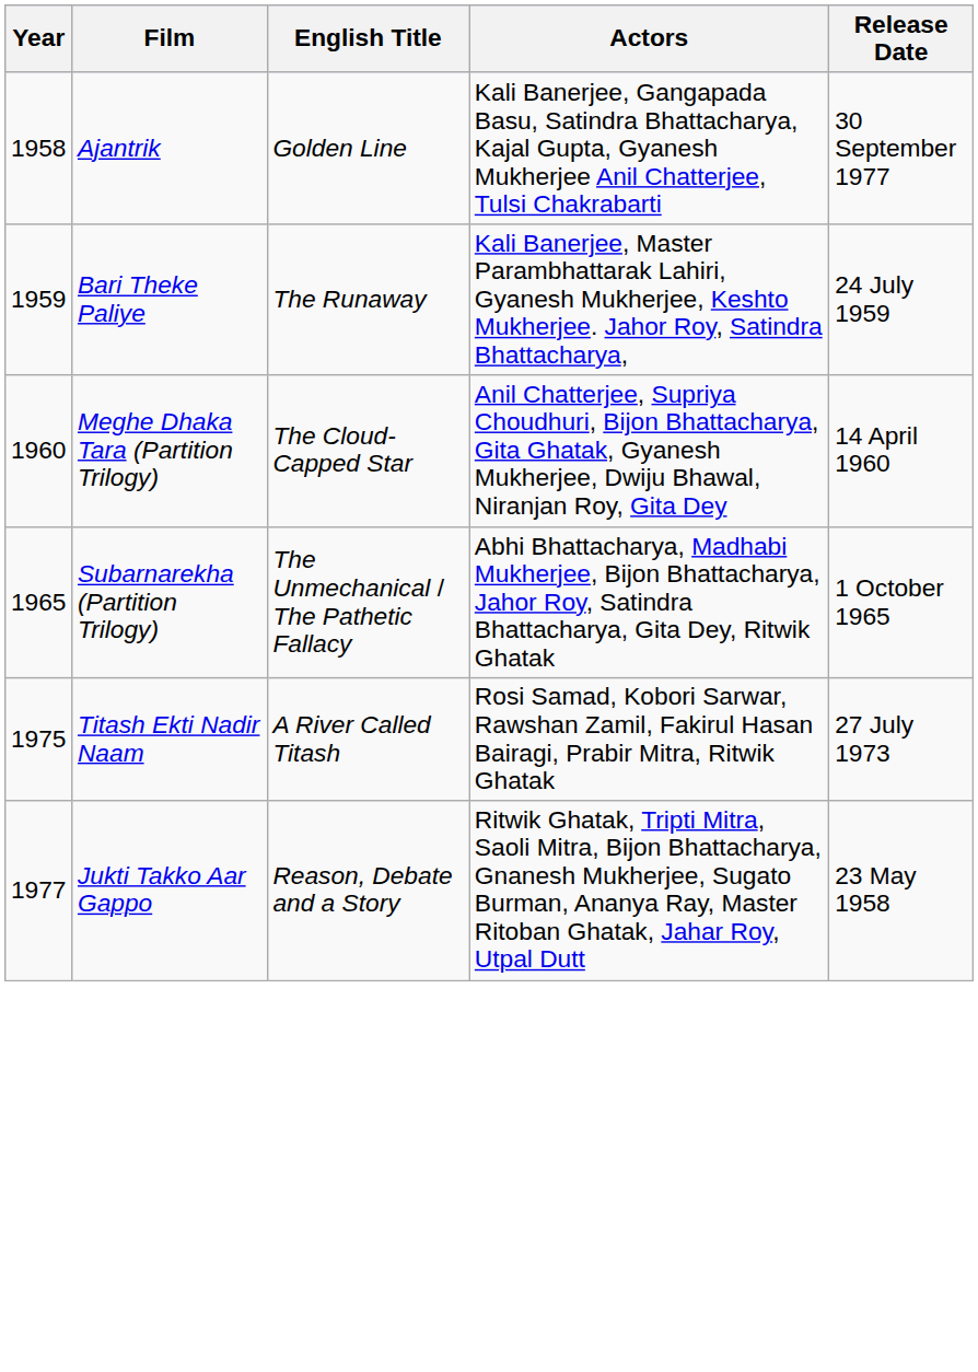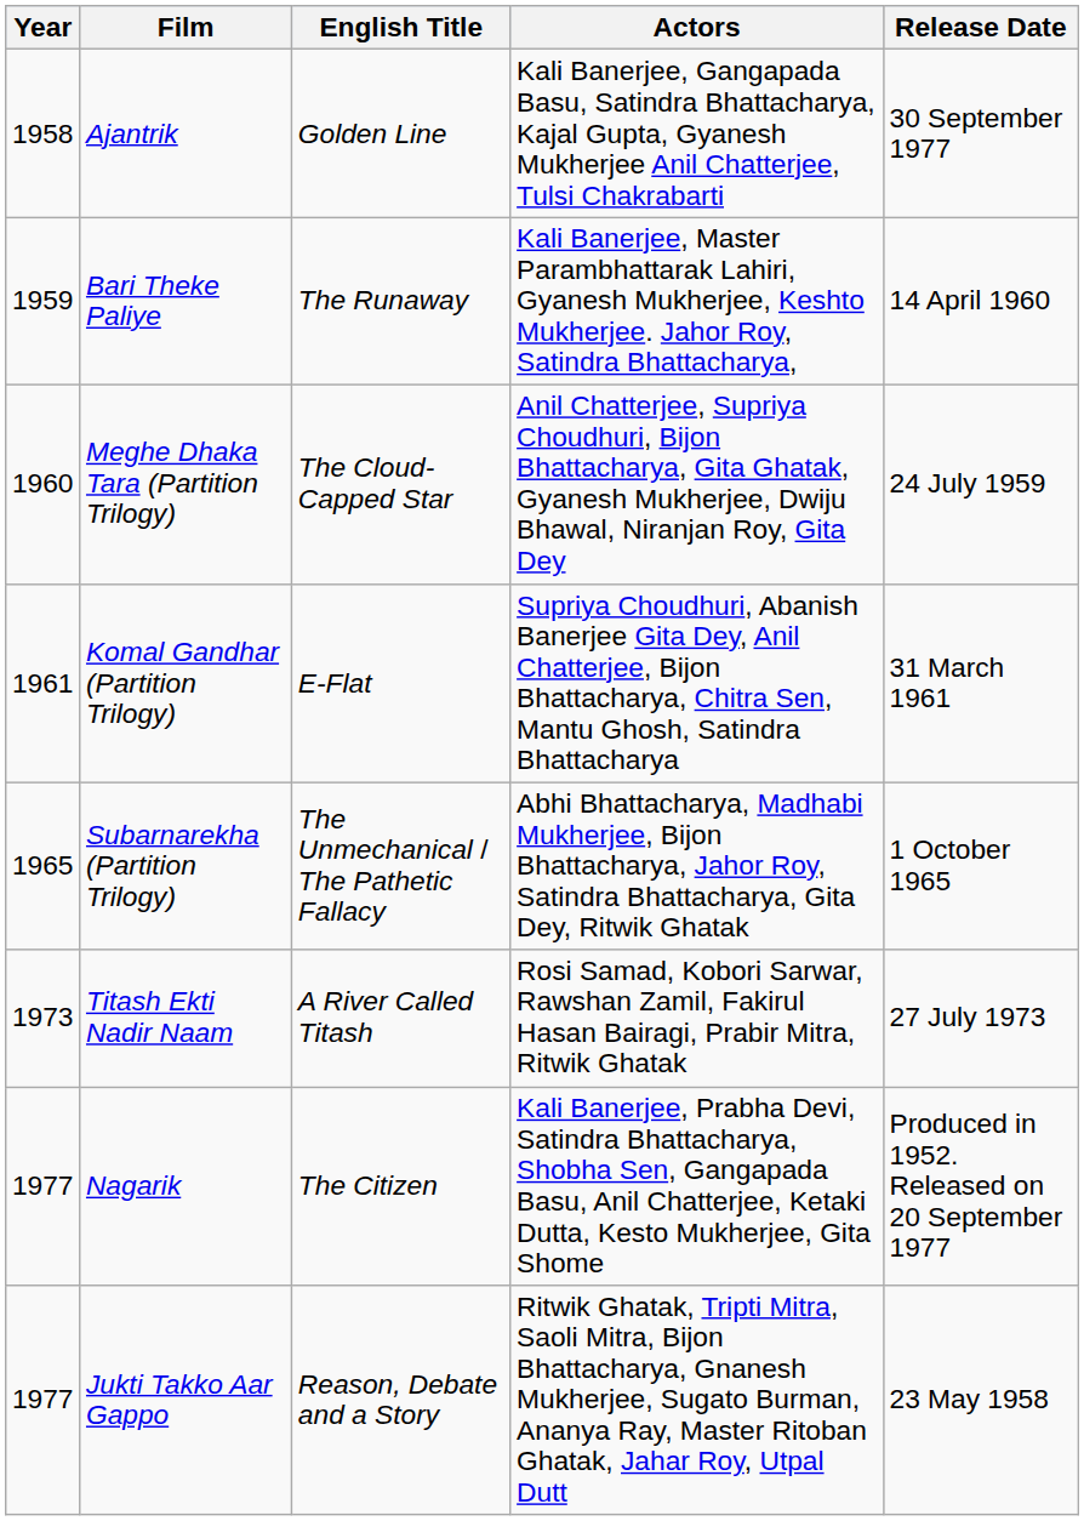Bari Theke Paliye | Release Date: 24 July 1959 -> 14 April 1960
Meghe Dhaka Tara (Partition Trilogy) | Release Date: 14 April 1960 -> 24 July 1959
+ row: 1961 | Komal Gandhar (Partition Trilogy) | E-Flat | Supriya Choudhuri, Abanish Banerjee Gita Dey, Anil Chatterjee, Bijon Bhattacharya, Chitra Sen, Mantu Ghosh, Satindra Bhattacharya | 31 March 1961
Titash Ekti Nadir Naam | Year: 1975 -> 1973
+ row: 1977 | Nagarik | The Citizen | Kali Banerjee, Prabha Devi, Satindra Bhattacharya, Shobha Sen, Gangapada Basu, Anil Chatterjee, Ketaki Dutta, Kesto Mukherjee, Gita Shome | Produced in 1952. Released on 20 September 1977
